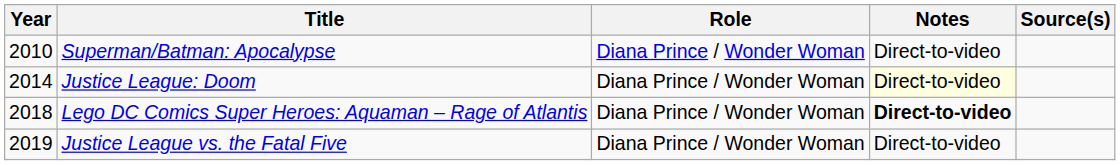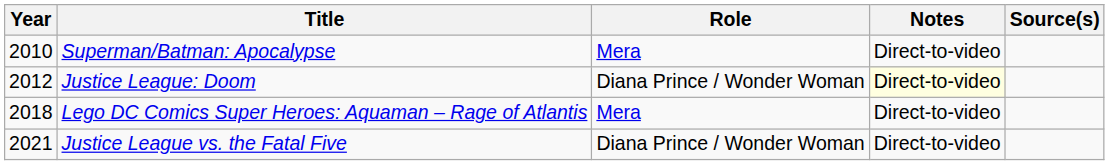Superman/Batman: Apocalypse | Role: Diana Prince / Wonder Woman -> Mera
Justice League: Doom | Year: 2014 -> 2012
Lego DC Comics Super Heroes: Aquaman – Rage of Atlantis | Role: Diana Prince / Wonder Woman -> Mera
Lego DC Comics Super Heroes: Aquaman – Rage of Atlantis | Notes: bold -> normal
Justice League vs. the Fatal Five | Year: 2019 -> 2021
